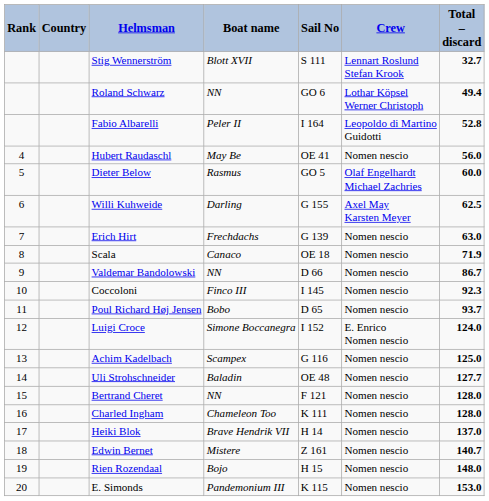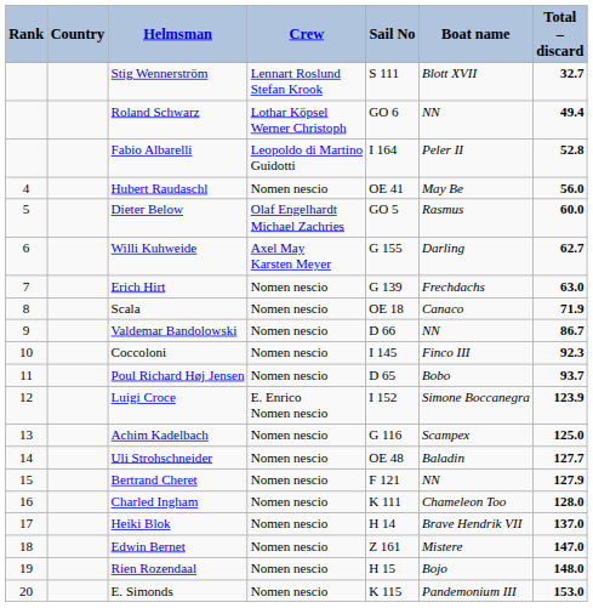columns swapped: Crew <-> Boat name
Willi Kuhweide | Total – discard: 62.5 -> 62.7
Luigi Croce | Total – discard: 124.0 -> 123.9
Bertrand Cheret | Total – discard: 128.0 -> 127.9
Edwin Bernet | Total – discard: 140.7 -> 147.0
